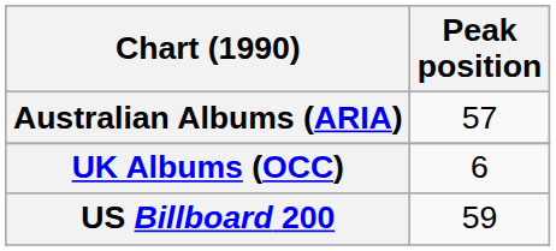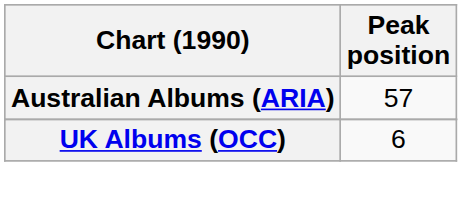- row: US Billboard 200 | 59
